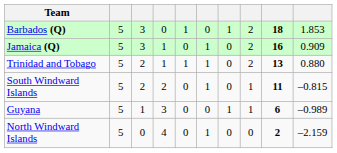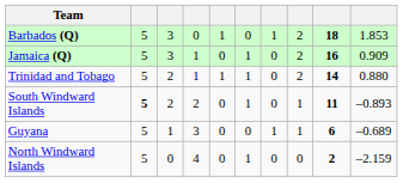Trinidad and Tobago | column 9: 13 -> 14
South Windward Islands | column 2: normal -> bold
South Windward Islands | column 10: –0.815 -> –0.893
Guyana | column 10: –0.989 -> –0.689
